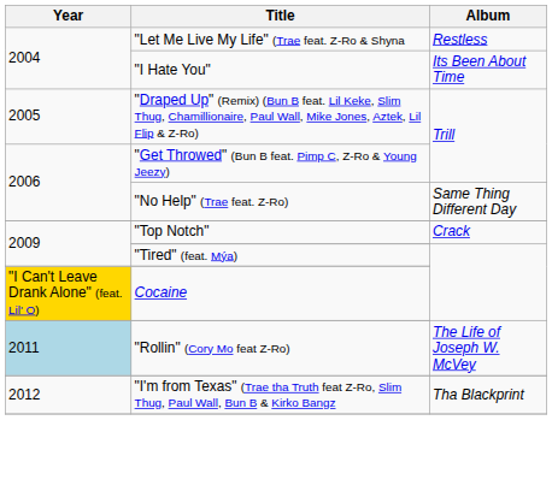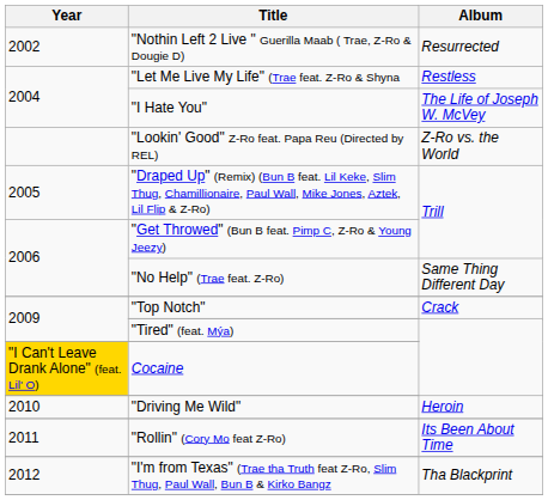+ row: 2002 | "Nothin Left 2 Live " Guerilla Maab ( Trae, Z-Ro & Dougie D) | Resurrected
"I Hate You" | Album: Its Been About Time -> The Life of Joseph W. McVey
+ row: "Lookin' Good" Z-Ro feat. Papa Reu (Directed by REL) | Z-Ro vs. the World
+ row: 2010 | "Driving Me Wild" | Heroin
"Rollin" (Cory Mo feat Z-Ro) | Year: lightblue background -> no background
"Rollin" (Cory Mo feat Z-Ro) | Album: The Life of Joseph W. McVey -> Its Been About Time
